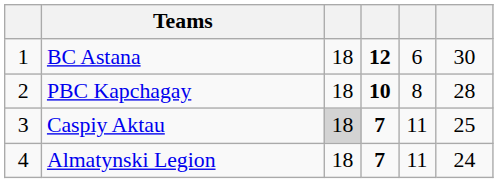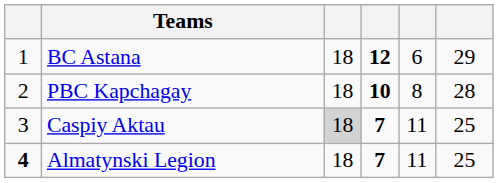BC Astana | column 6: 30 -> 29
Almatynski Legion | column 1: normal -> bold
Almatynski Legion | column 6: 24 -> 25
